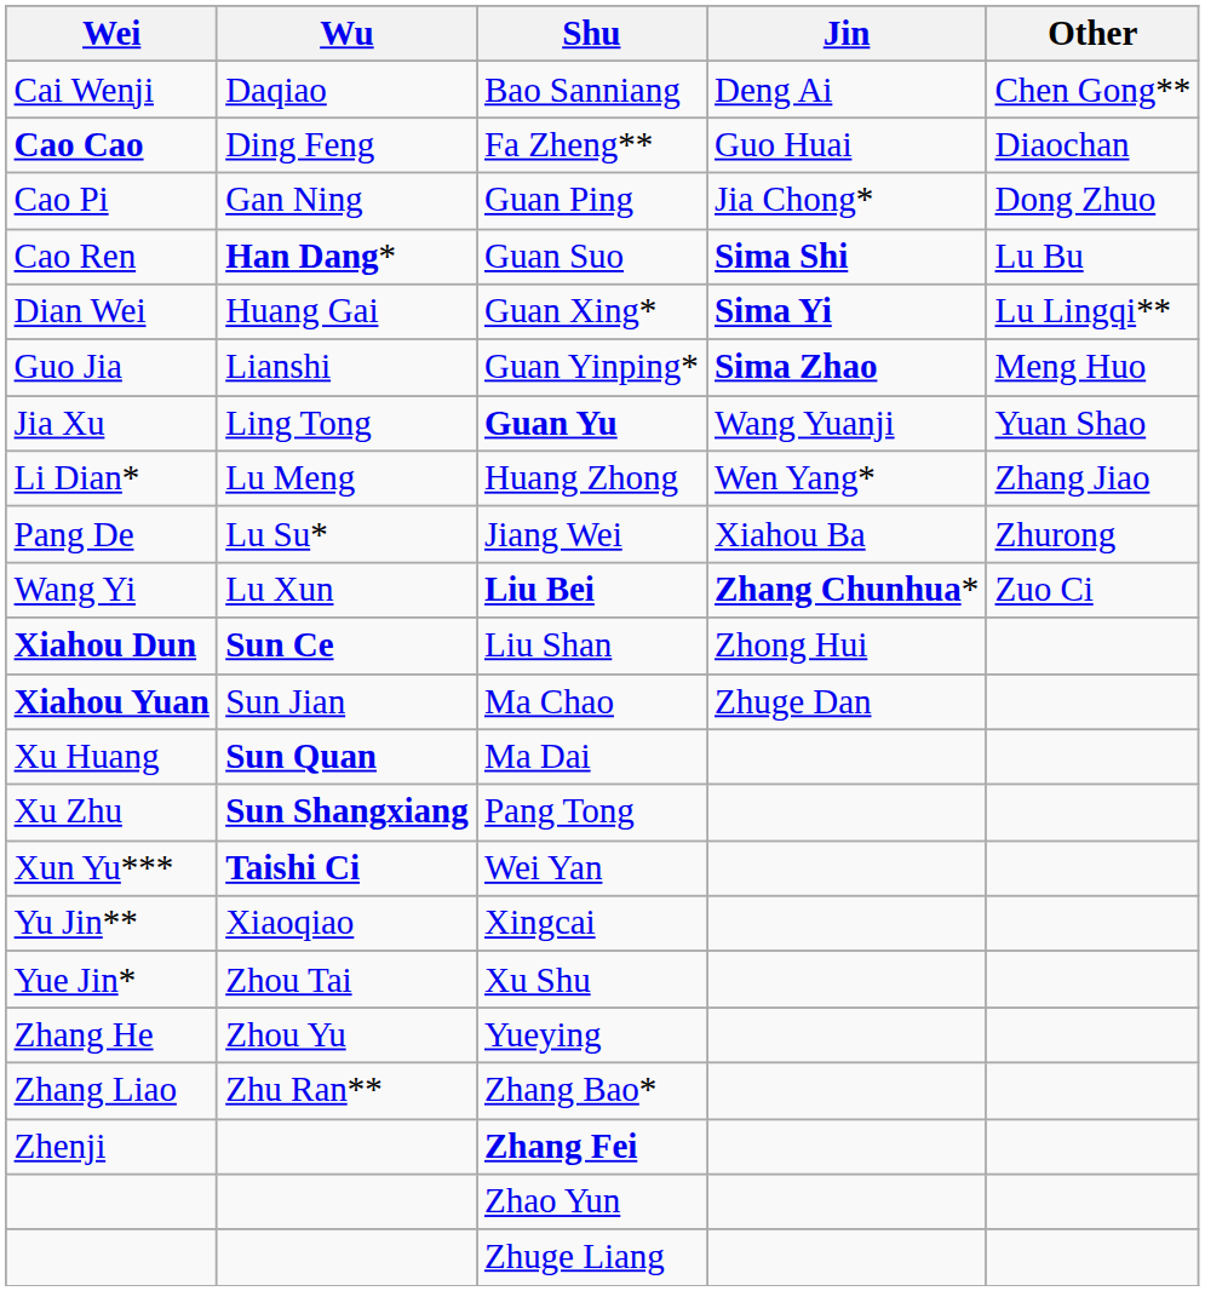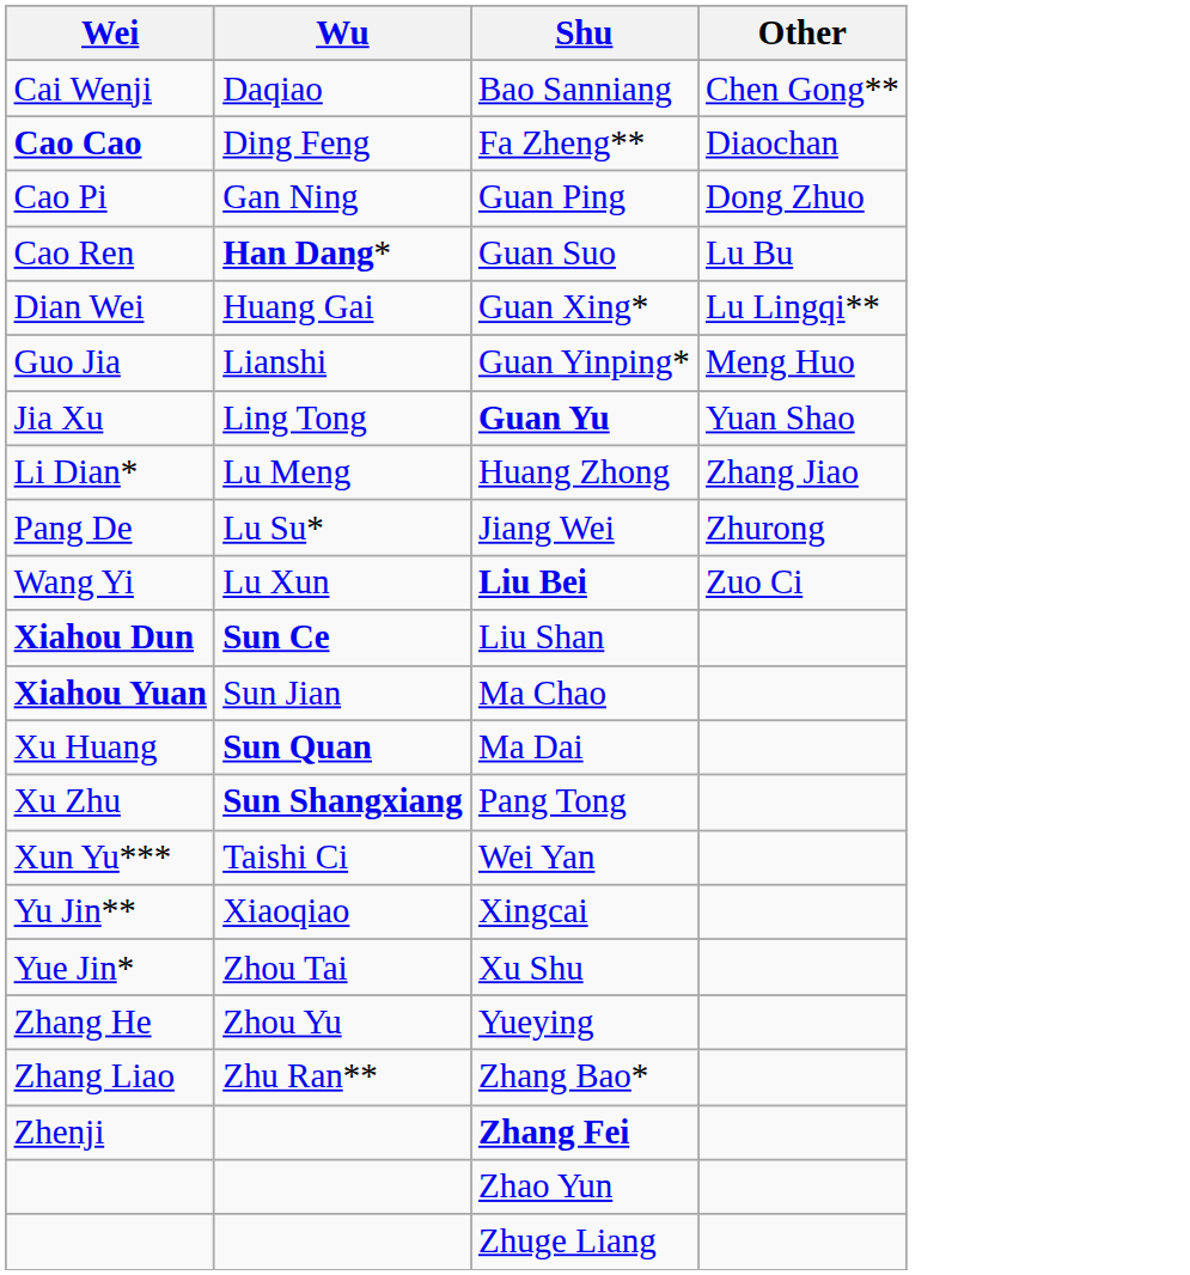- column: Jin | Deng Ai | Guo Huai | Jia Chong* | Sima Shi | Sima Yi | Sima Zhao | Wang Yuanji | Wen Yang* | Xiahou Ba | Zhang Chunhua* | Zhong Hui | Zhuge Dan
Wei Yan | Wu: bold -> normal
